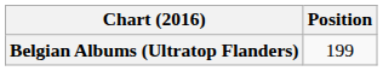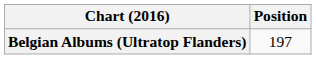Belgian Albums (Ultratop Flanders) | Position: 199 -> 197
